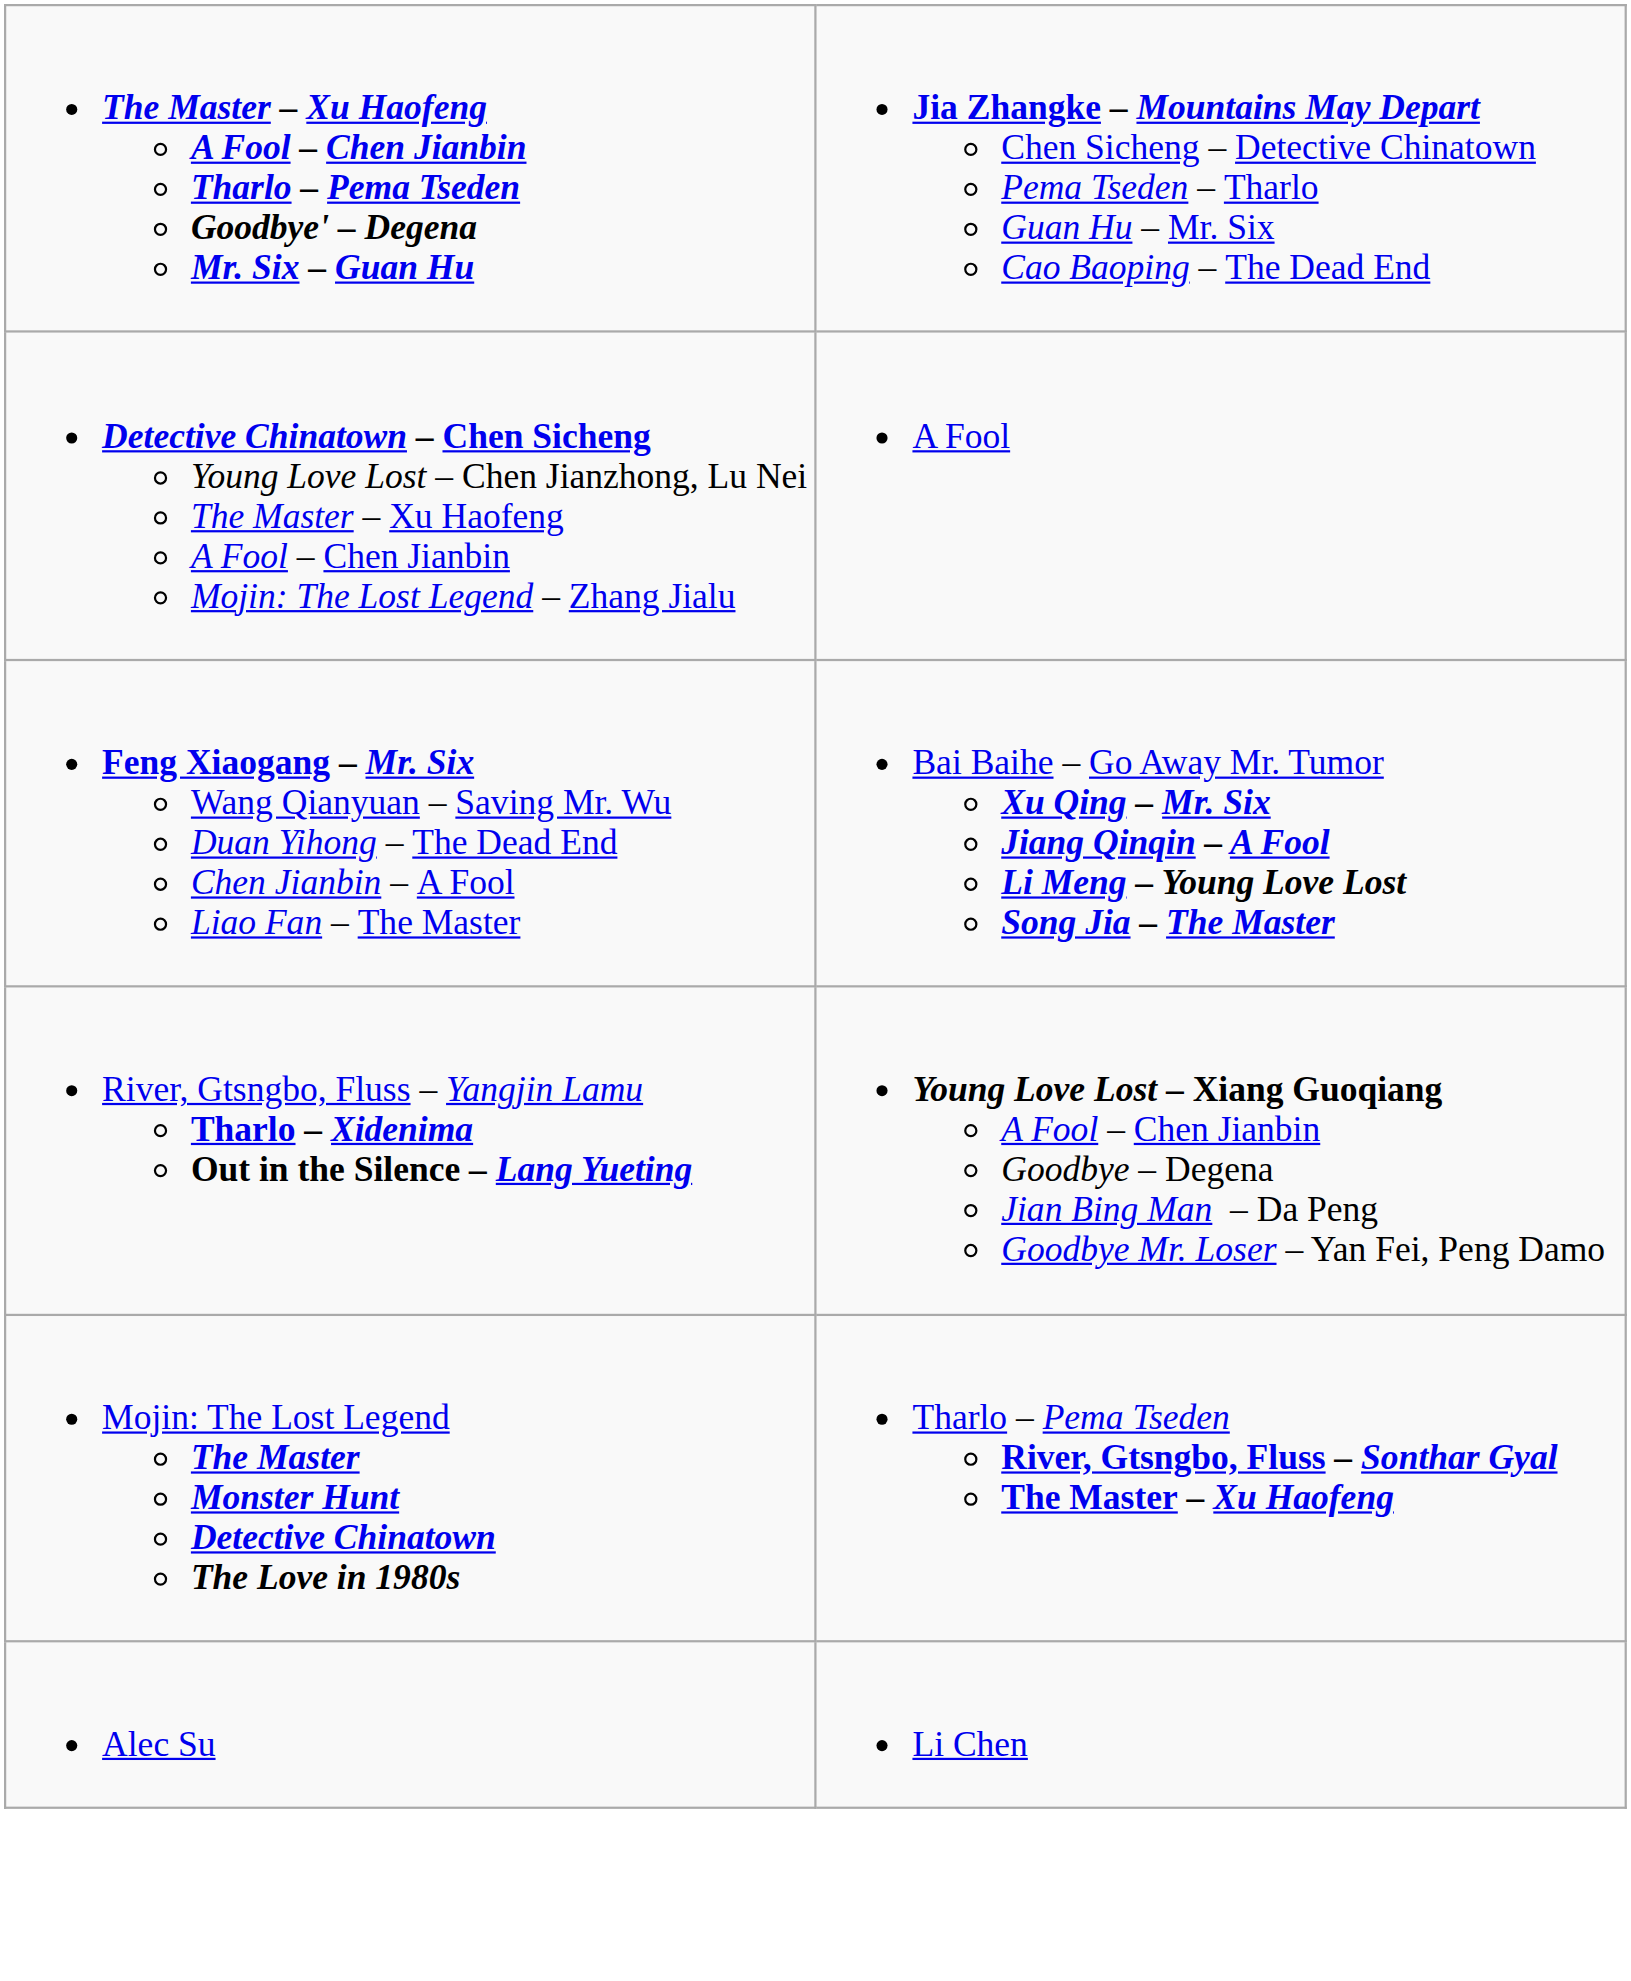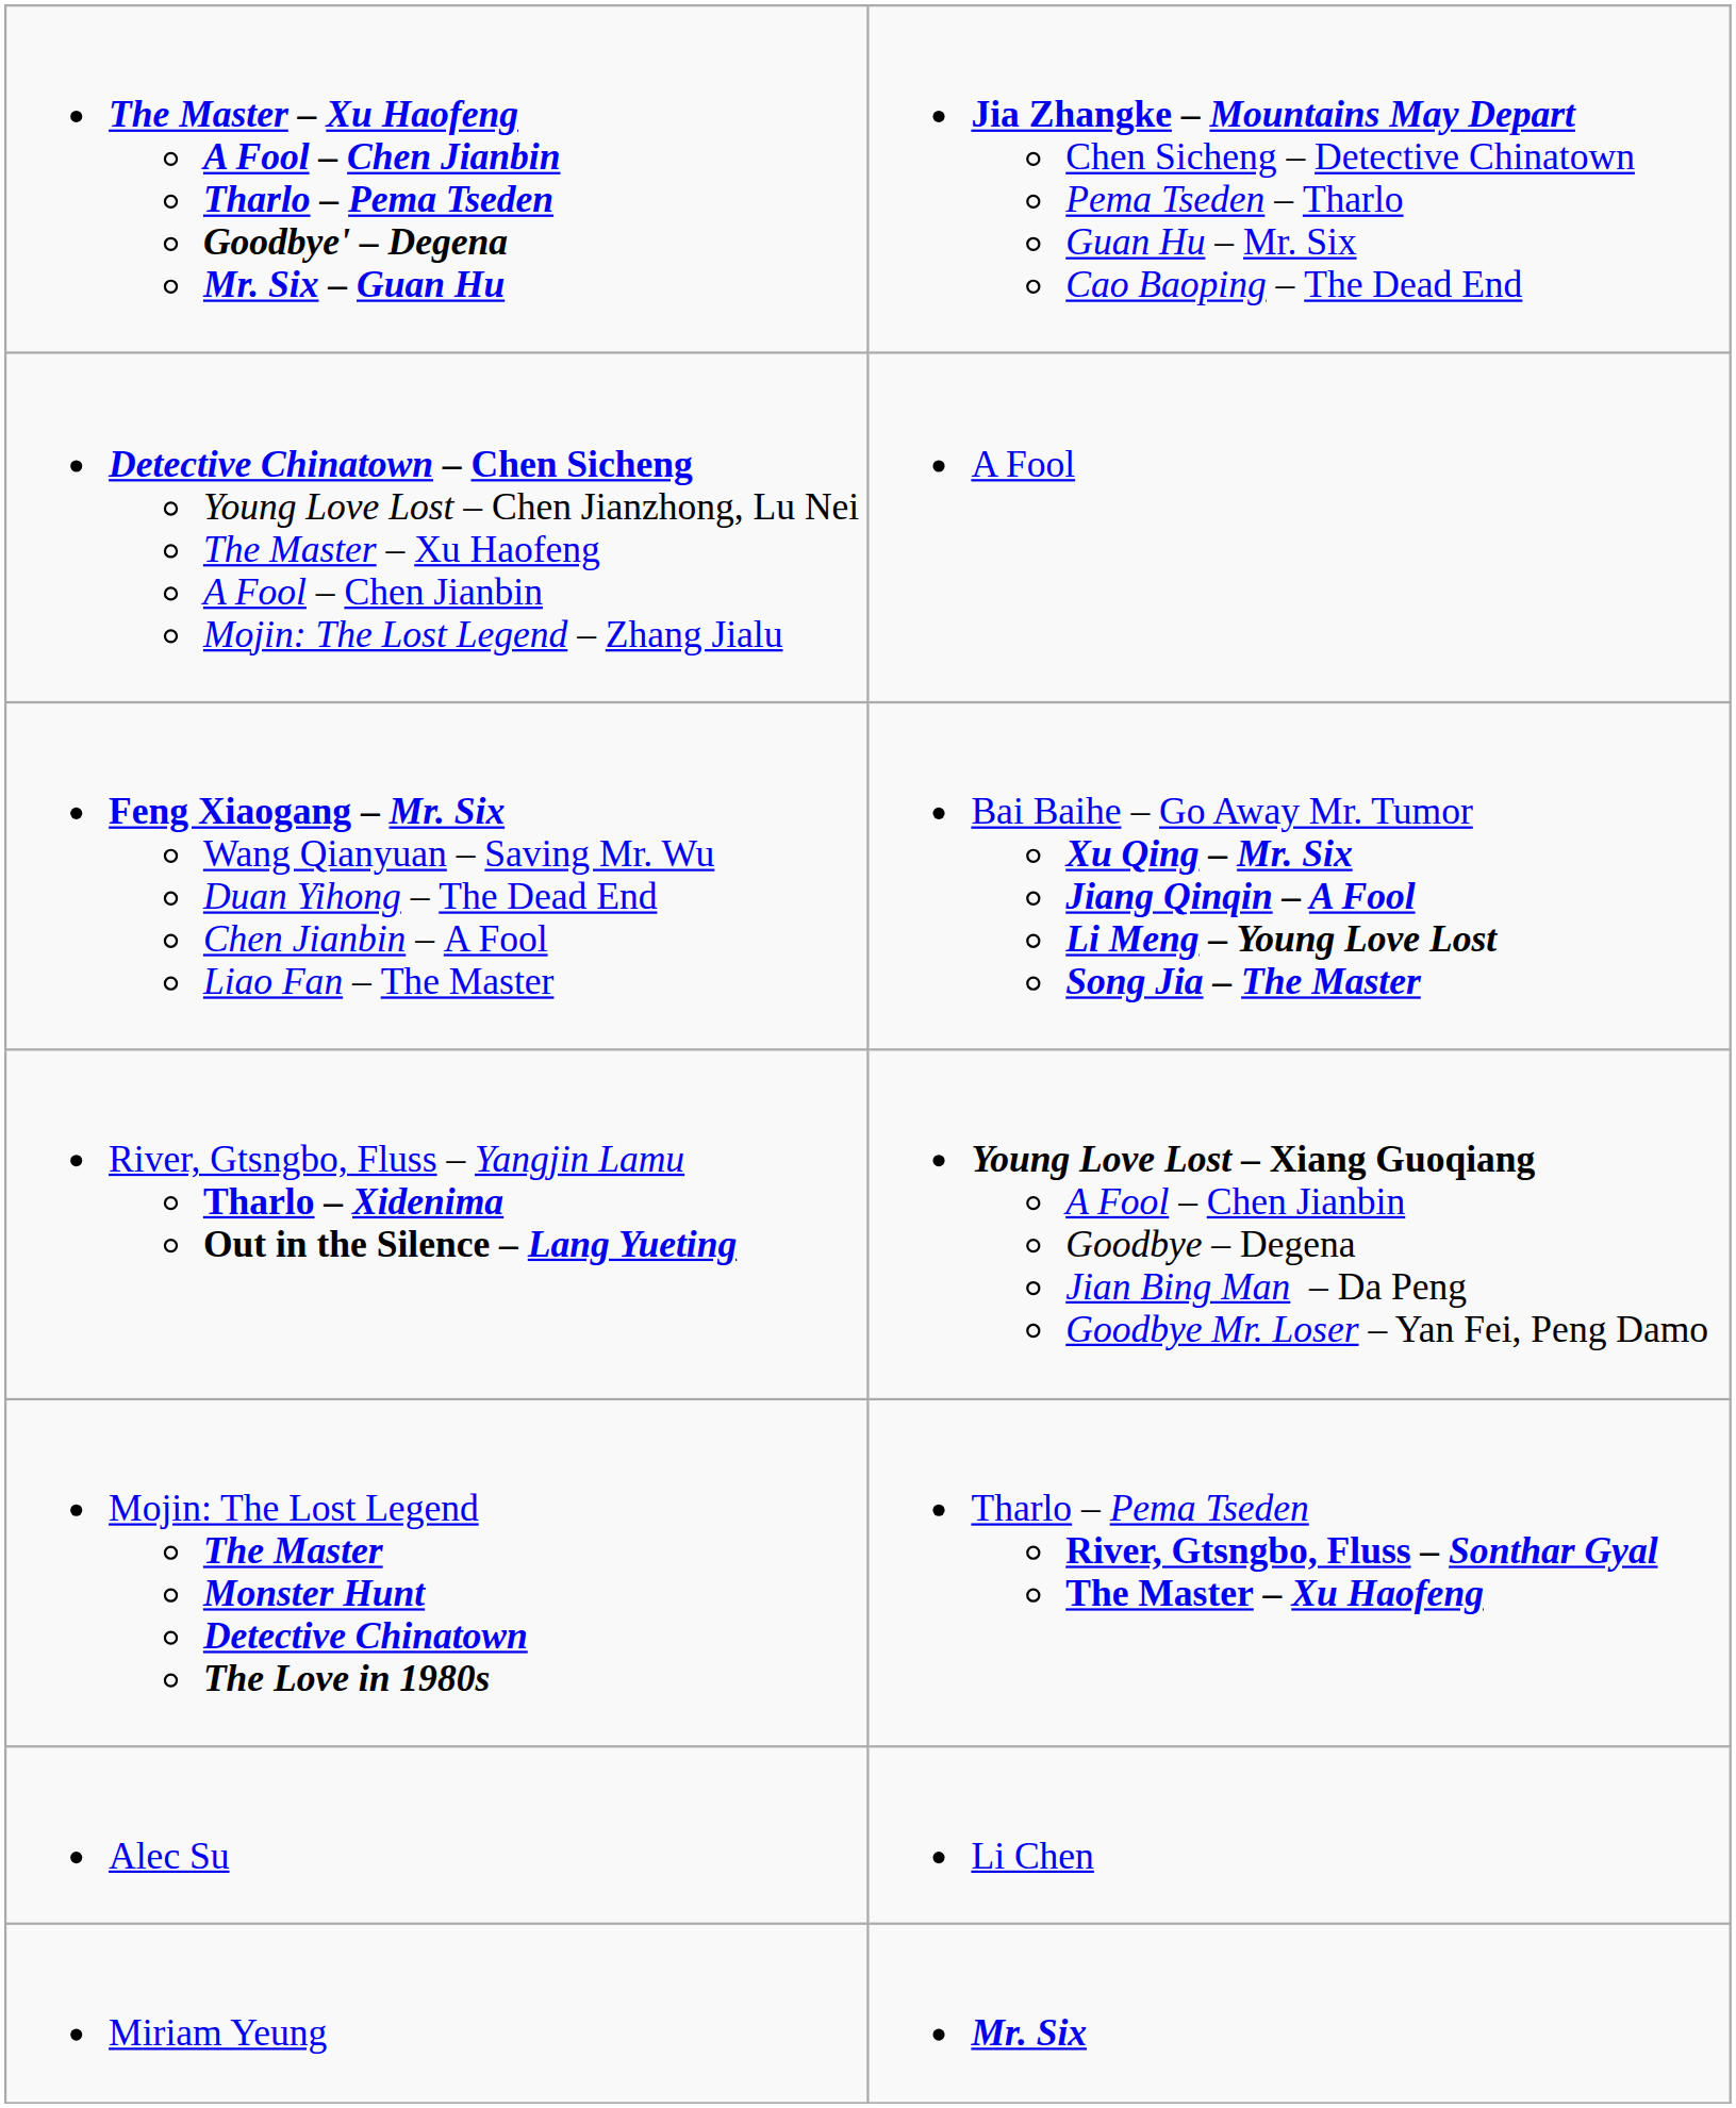+ row: Miriam Yeung | Mr. Six
